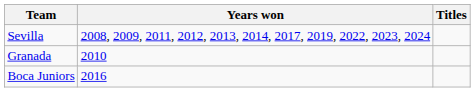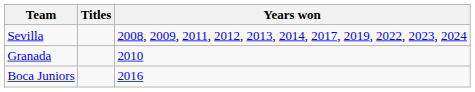columns swapped: Titles <-> Years won
